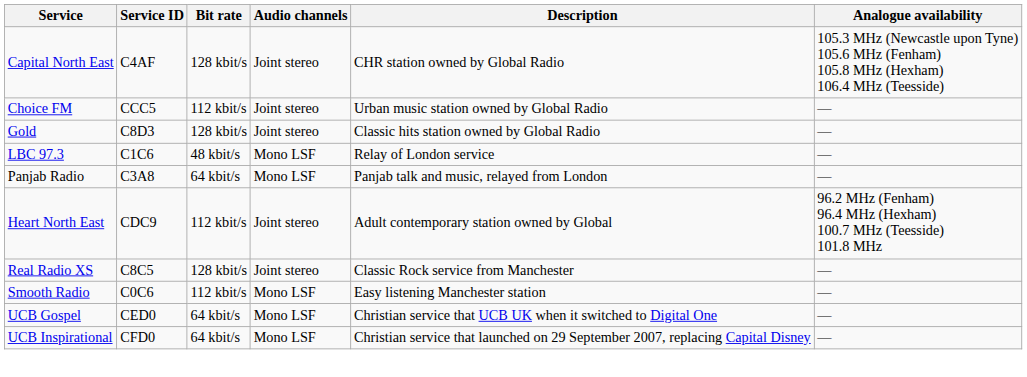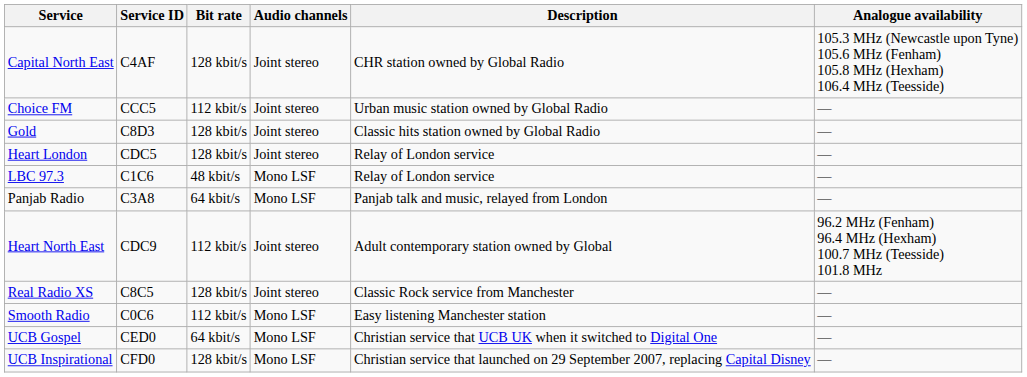+ row: Heart London | CDC5 | 128 kbit/s | Joint stereo | Relay of London service | —
UCB Inspirational | Bit rate: 64 kbit/s -> 128 kbit/s
